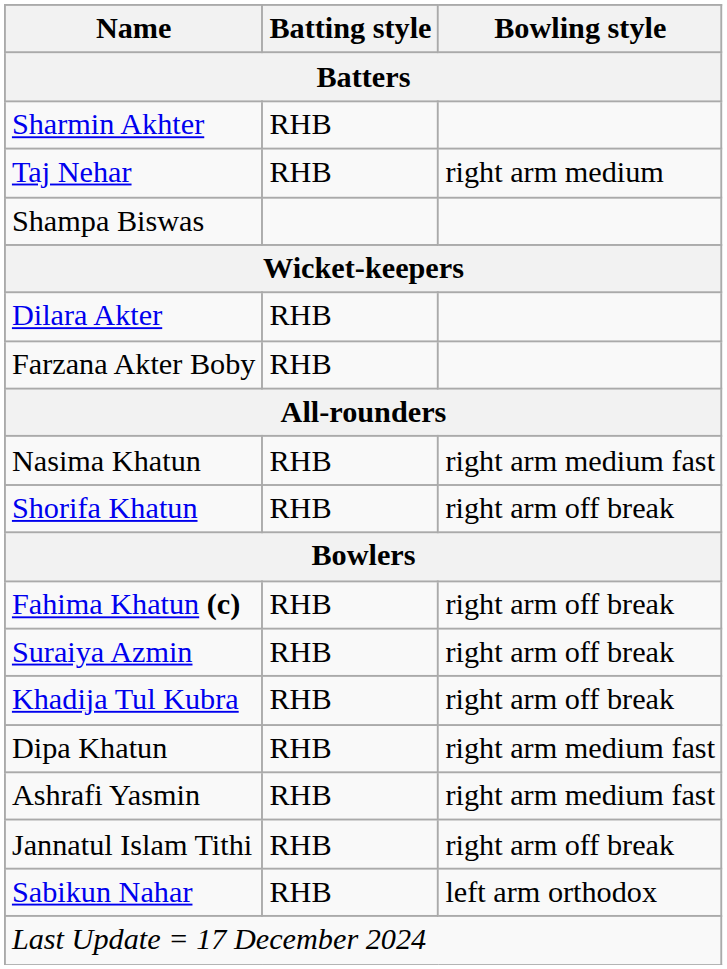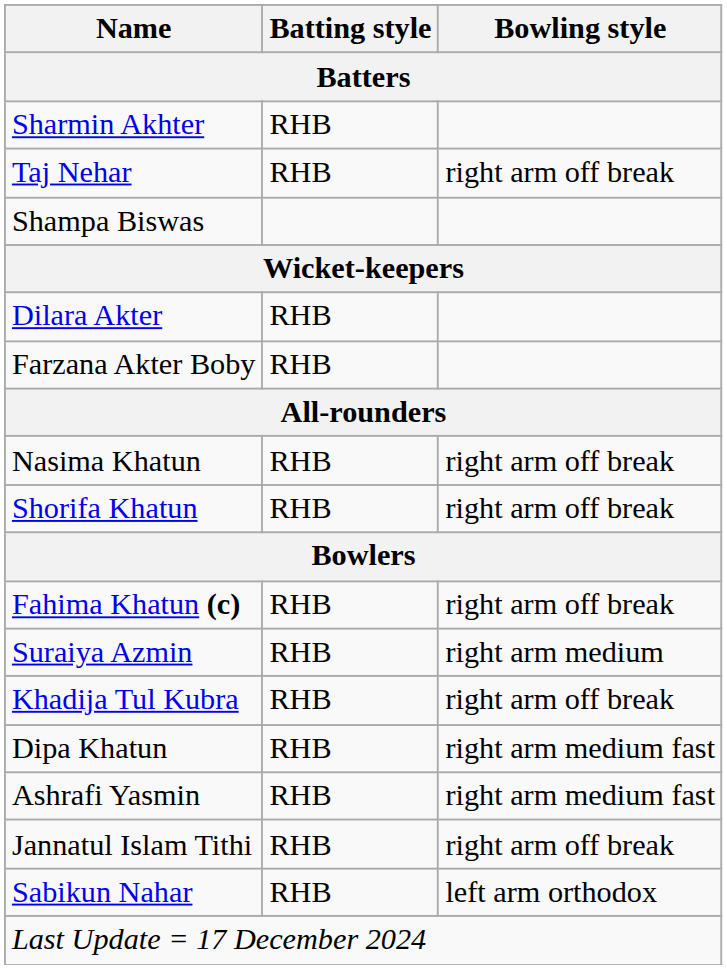Taj Nehar | Bowling style: right arm medium -> right arm off break
Nasima Khatun | Bowling style: right arm medium fast -> right arm off break
Suraiya Azmin | Bowling style: right arm off break -> right arm medium
